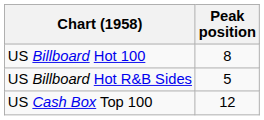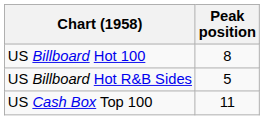US Cash Box Top 100 | Peak position: 12 -> 11
